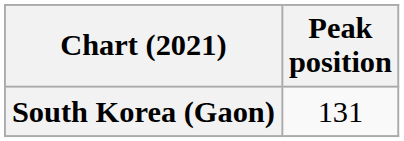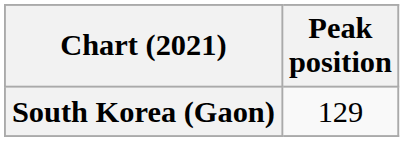South Korea (Gaon) | Peak position: 131 -> 129
